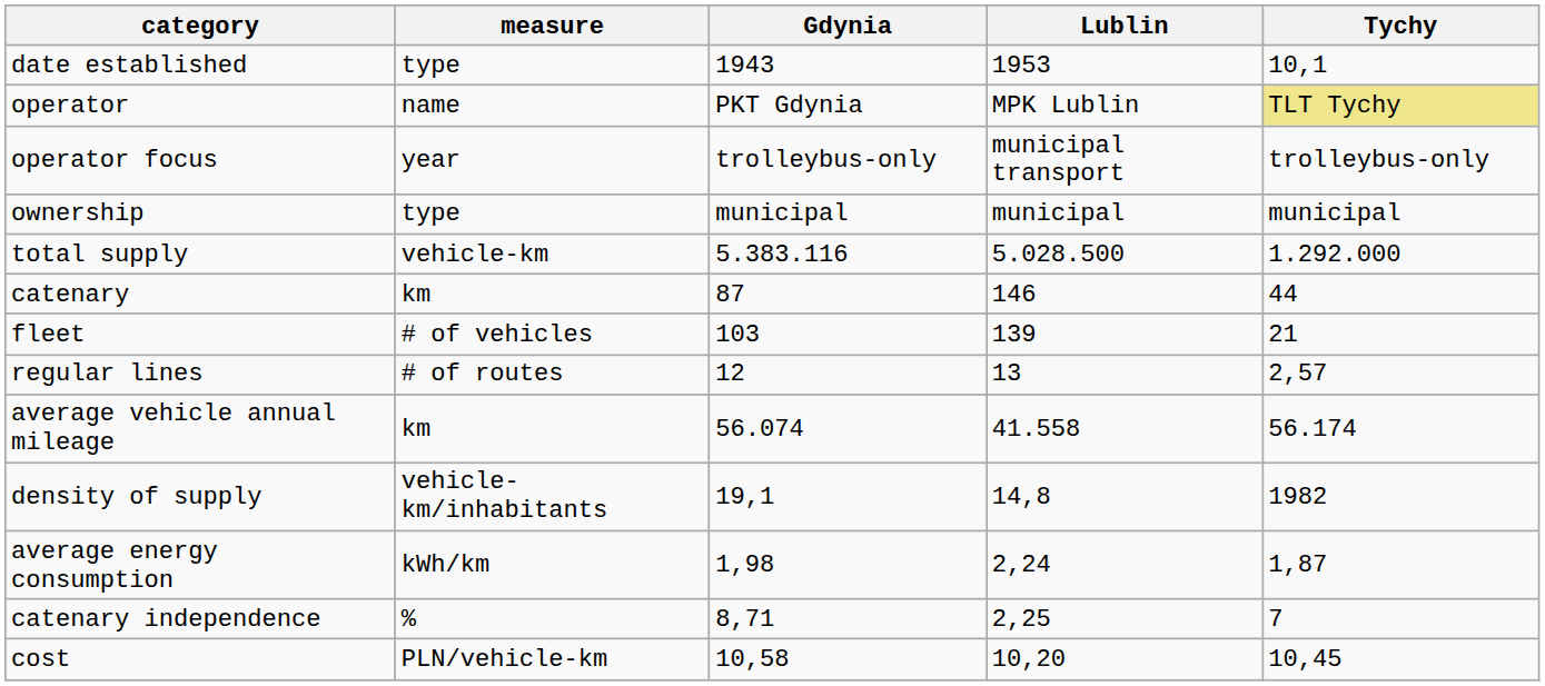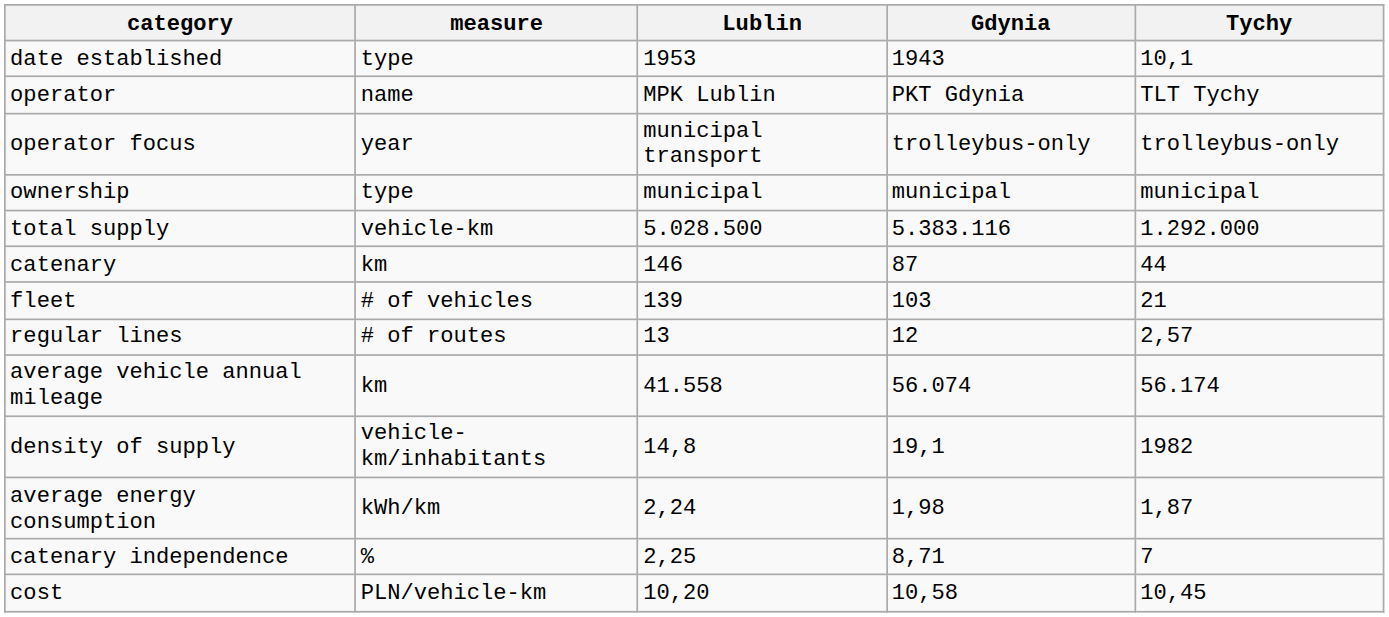columns swapped: Gdynia <-> Lublin
operator | Tychy: khaki background -> no background
